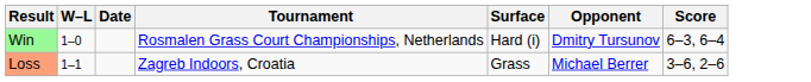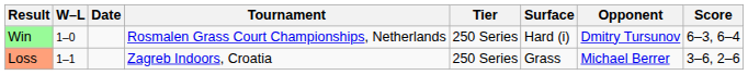+ column: Tier | 250 Series | 250 Series
